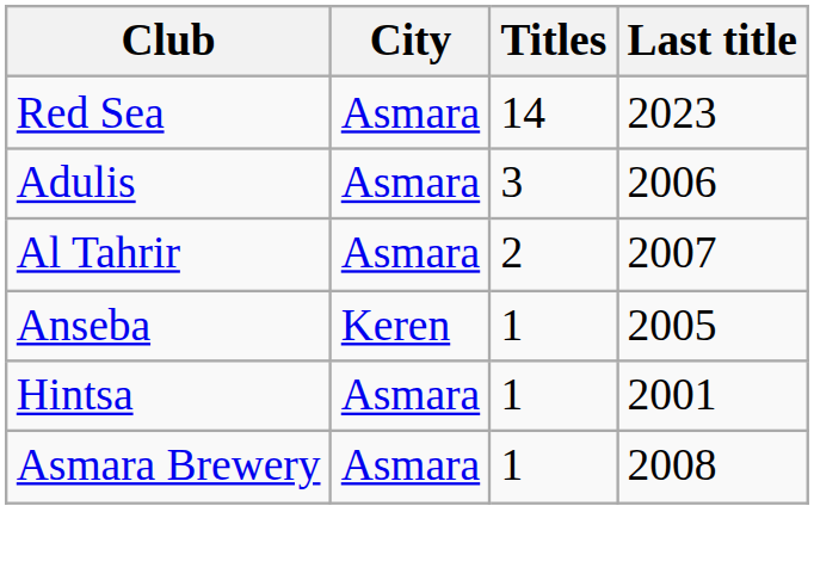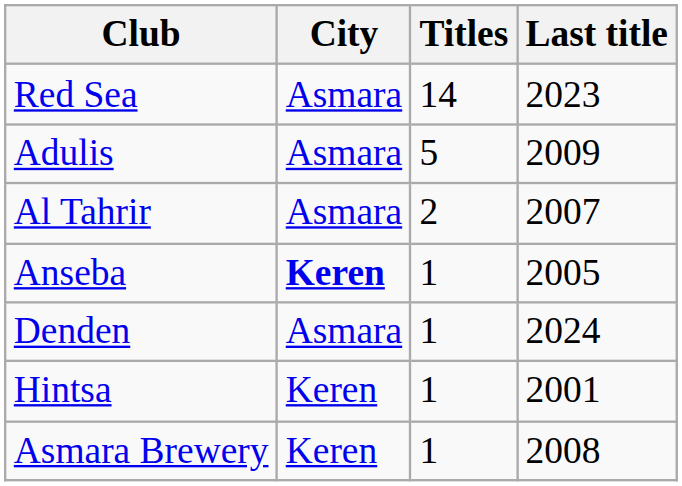Adulis | Titles: 3 -> 5
Adulis | Last title: 2006 -> 2009
Anseba | City: normal -> bold
+ row: Denden | Asmara | 1 | 2024
Hintsa | City: Asmara -> Keren
Asmara Brewery | City: Asmara -> Keren
